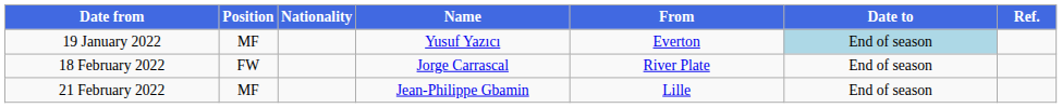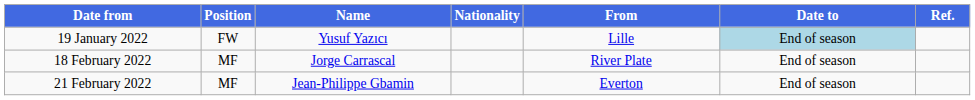columns swapped: Nationality <-> Name
19 January 2022 | Position: MF -> FW
19 January 2022 | From: Everton -> Lille
18 February 2022 | Position: FW -> MF
21 February 2022 | From: Lille -> Everton
